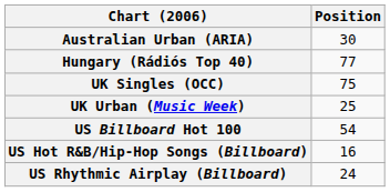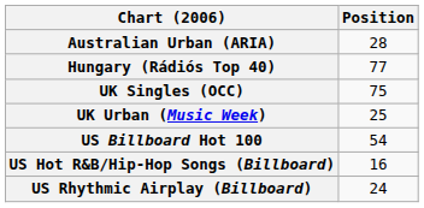Australian Urban (ARIA) | Position: 30 -> 28
